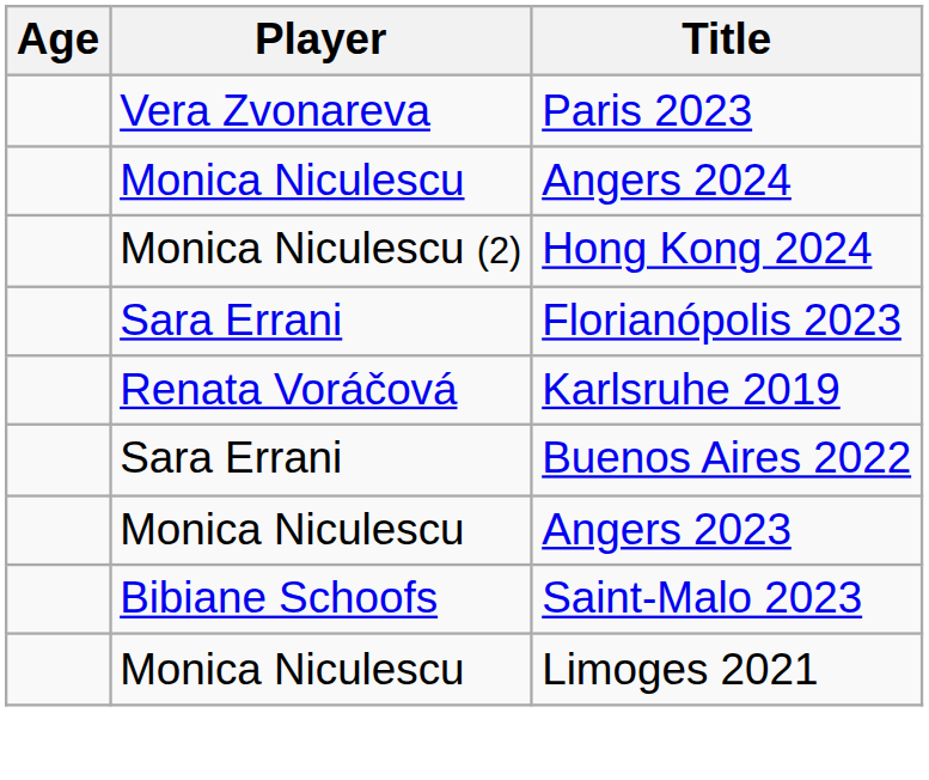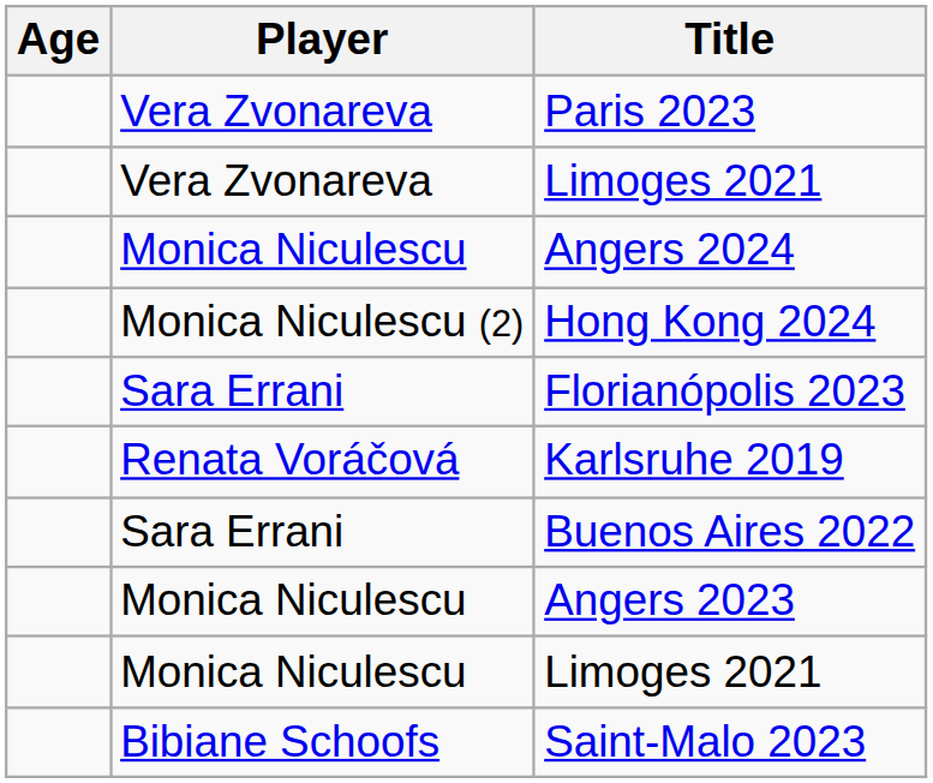+ row: Vera Zvonareva | Limoges 2021
rows swapped: Saint-Malo 2023 <-> Monica Niculescu / Limoges 2021
